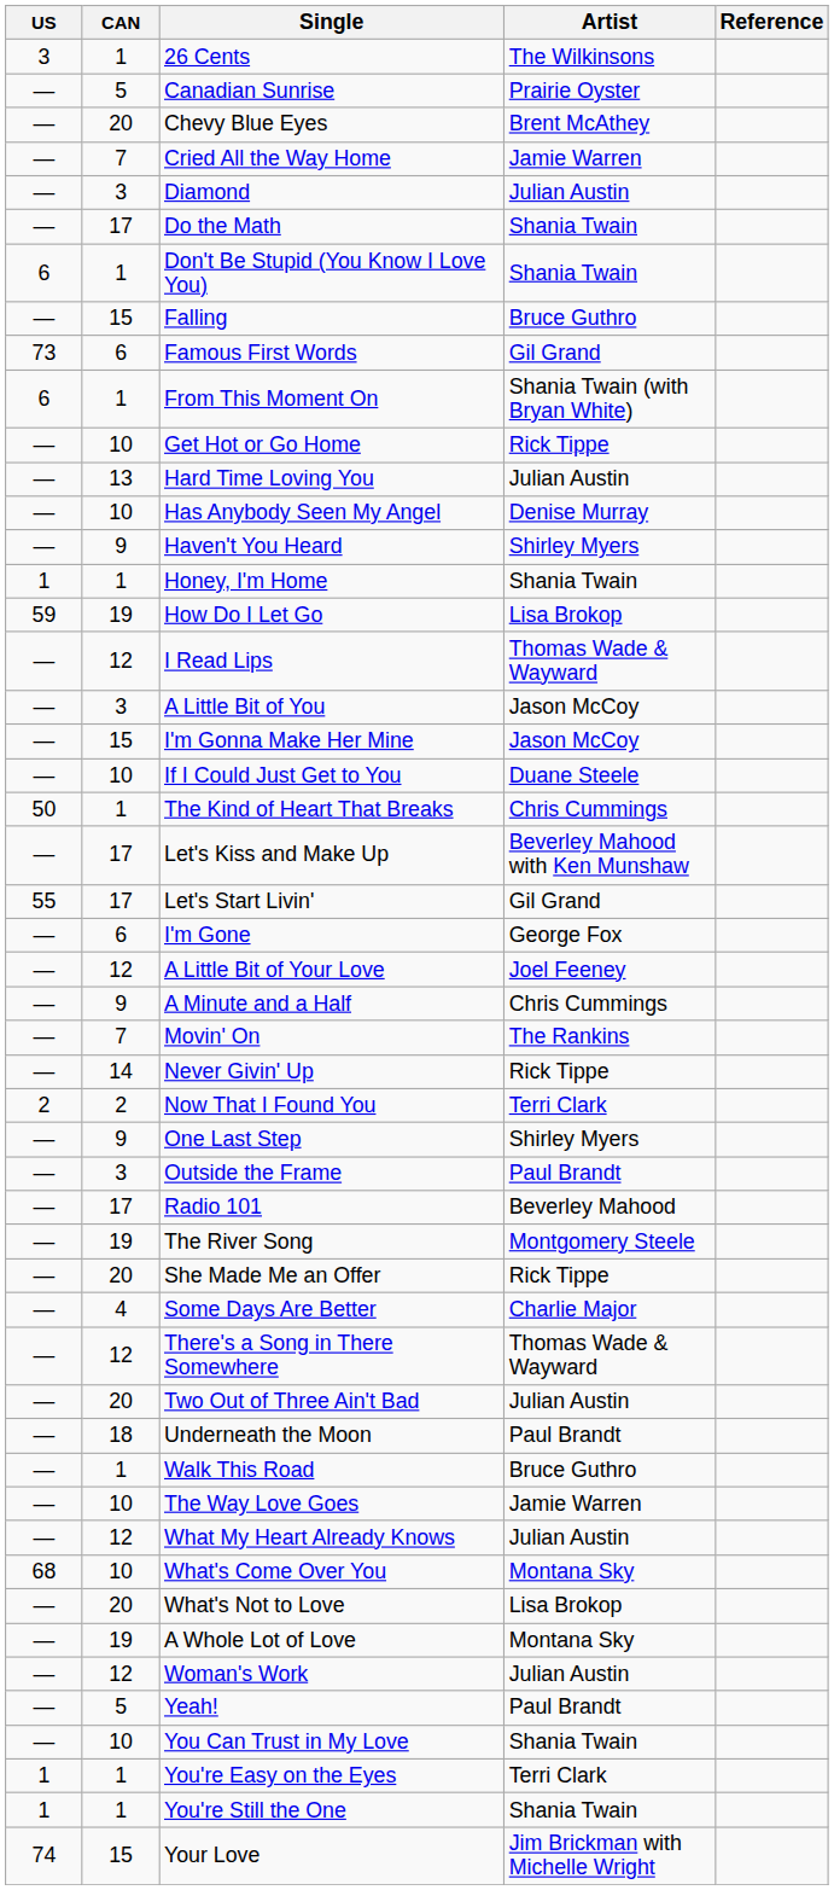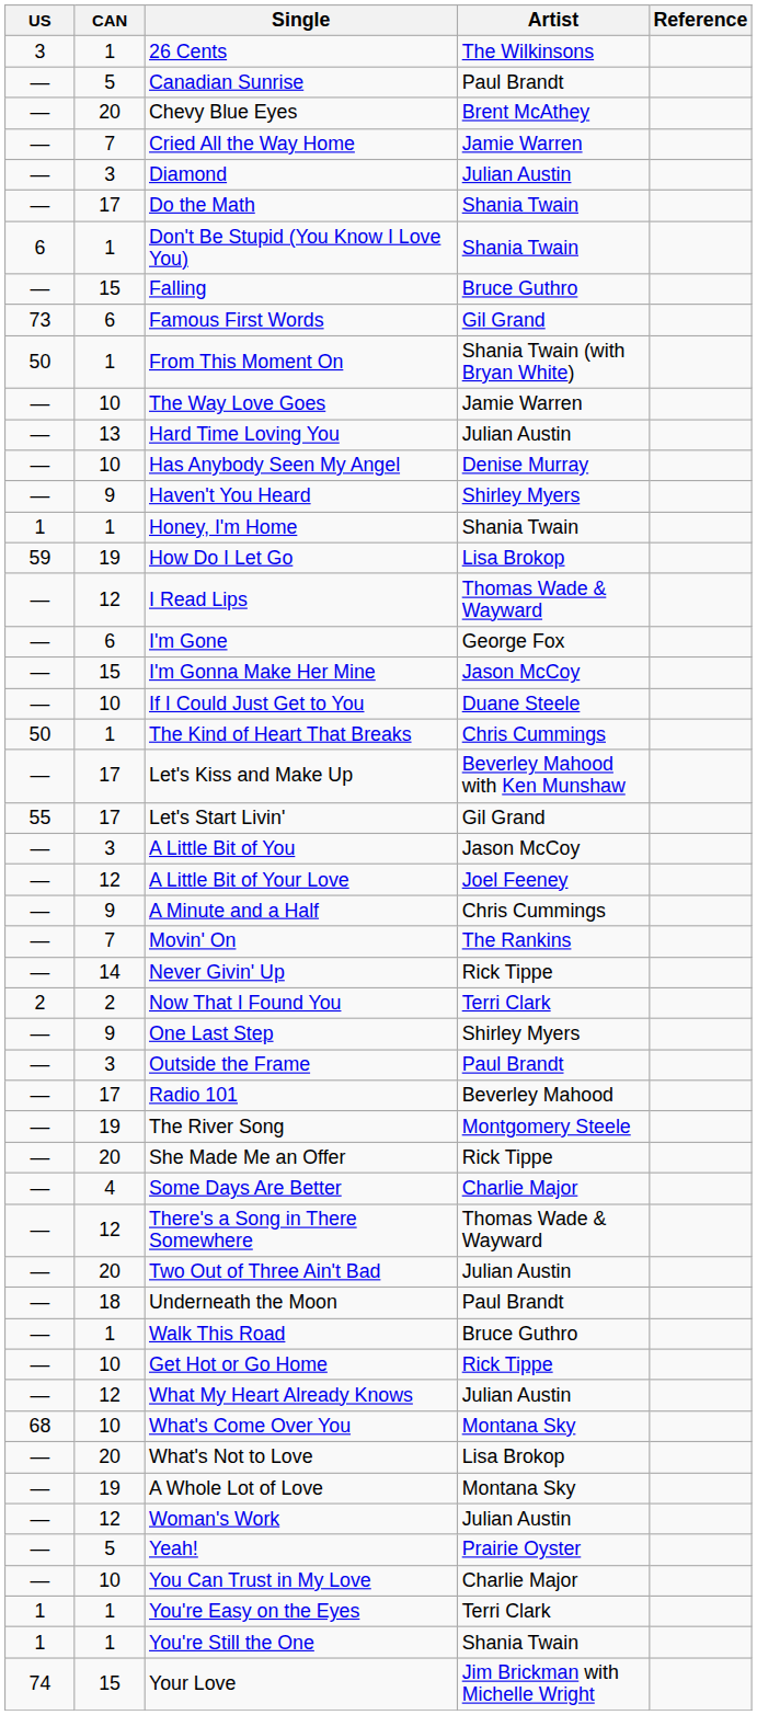Canadian Sunrise | Artist: Prairie Oyster -> Paul Brandt
From This Moment On | US: 6 -> 50
rows swapped: Get Hot or Go Home <-> The Way Love Goes
rows swapped: I'm Gone <-> A Little Bit of You
Yeah! | Artist: Paul Brandt -> Prairie Oyster
You Can Trust in My Love | Artist: Shania Twain -> Charlie Major
